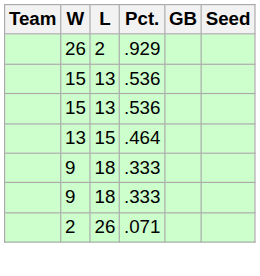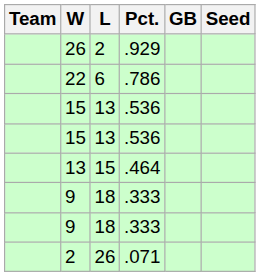+ row: 22 | 6 | .786
